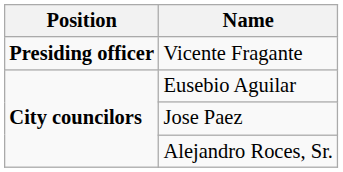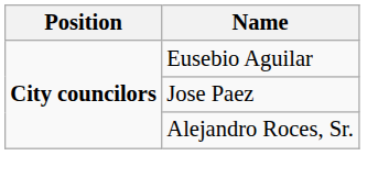- row: Presiding officer | Vicente Fragante
